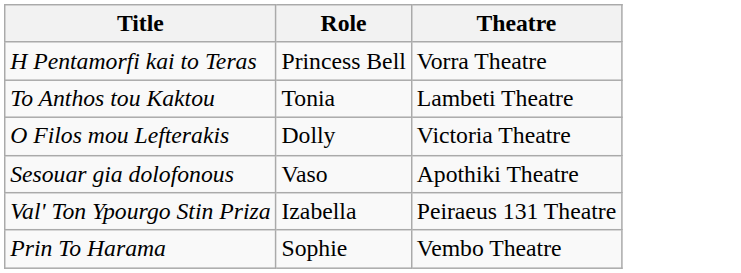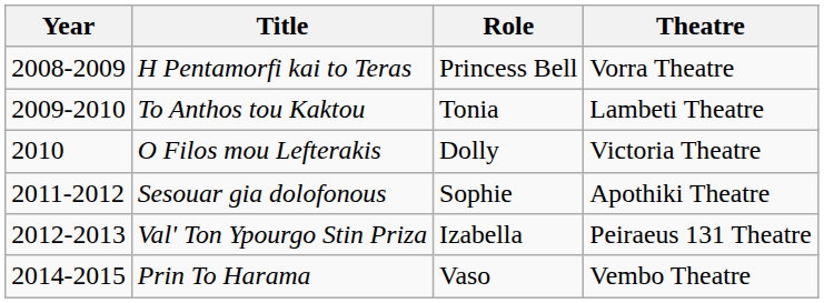+ column: Year | 2008-2009 | 2009-2010 | 2010 | 2011-2012 | 2012-2013 | 2014-2015
Sesouar gia dolofonous | Role: Vaso -> Sophie
Prin To Harama | Role: Sophie -> Vaso
